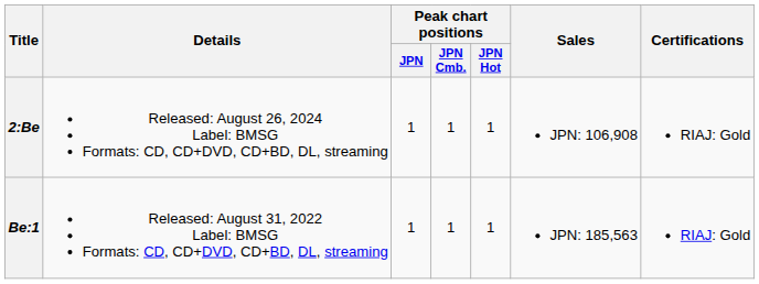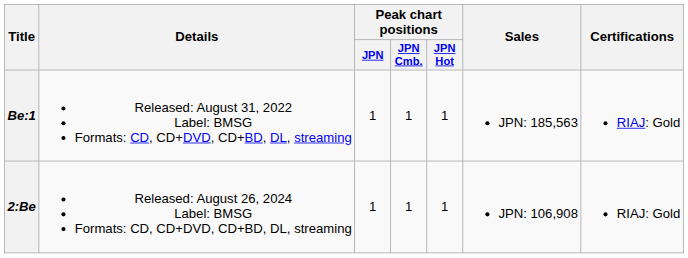rows swapped: Be:1 <-> 2:Be
